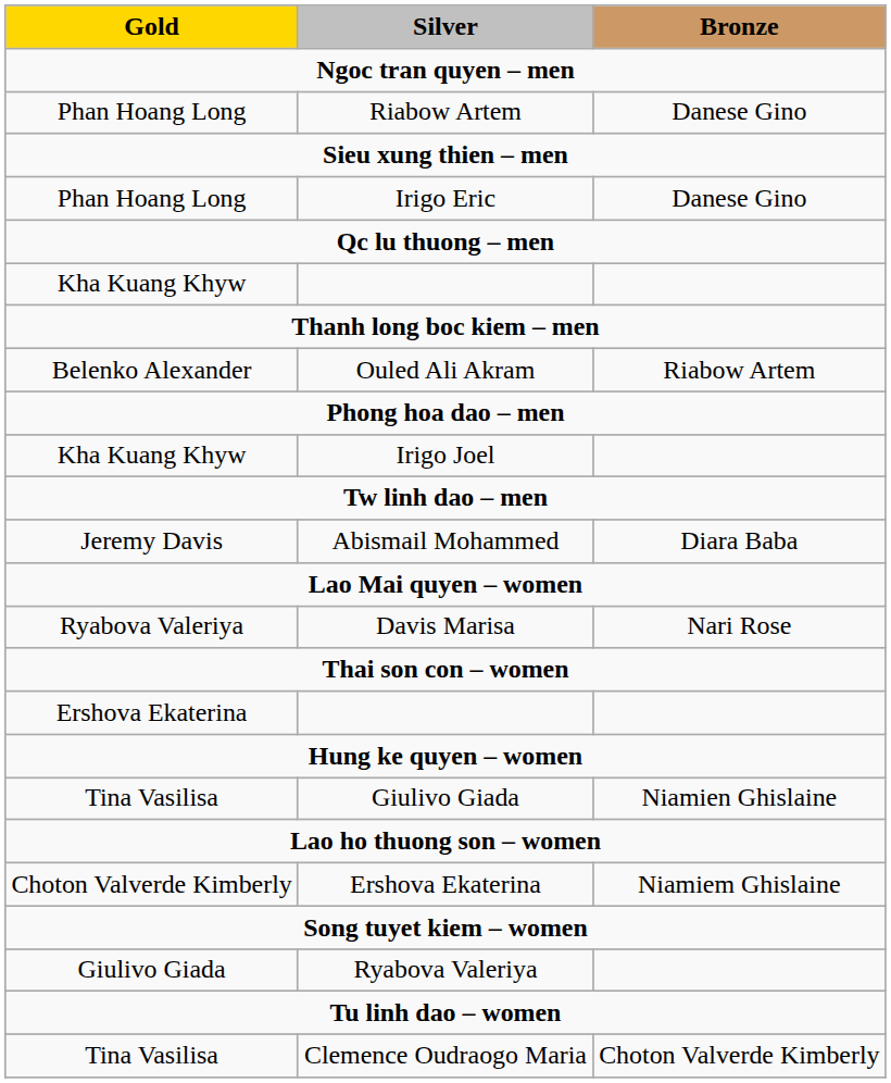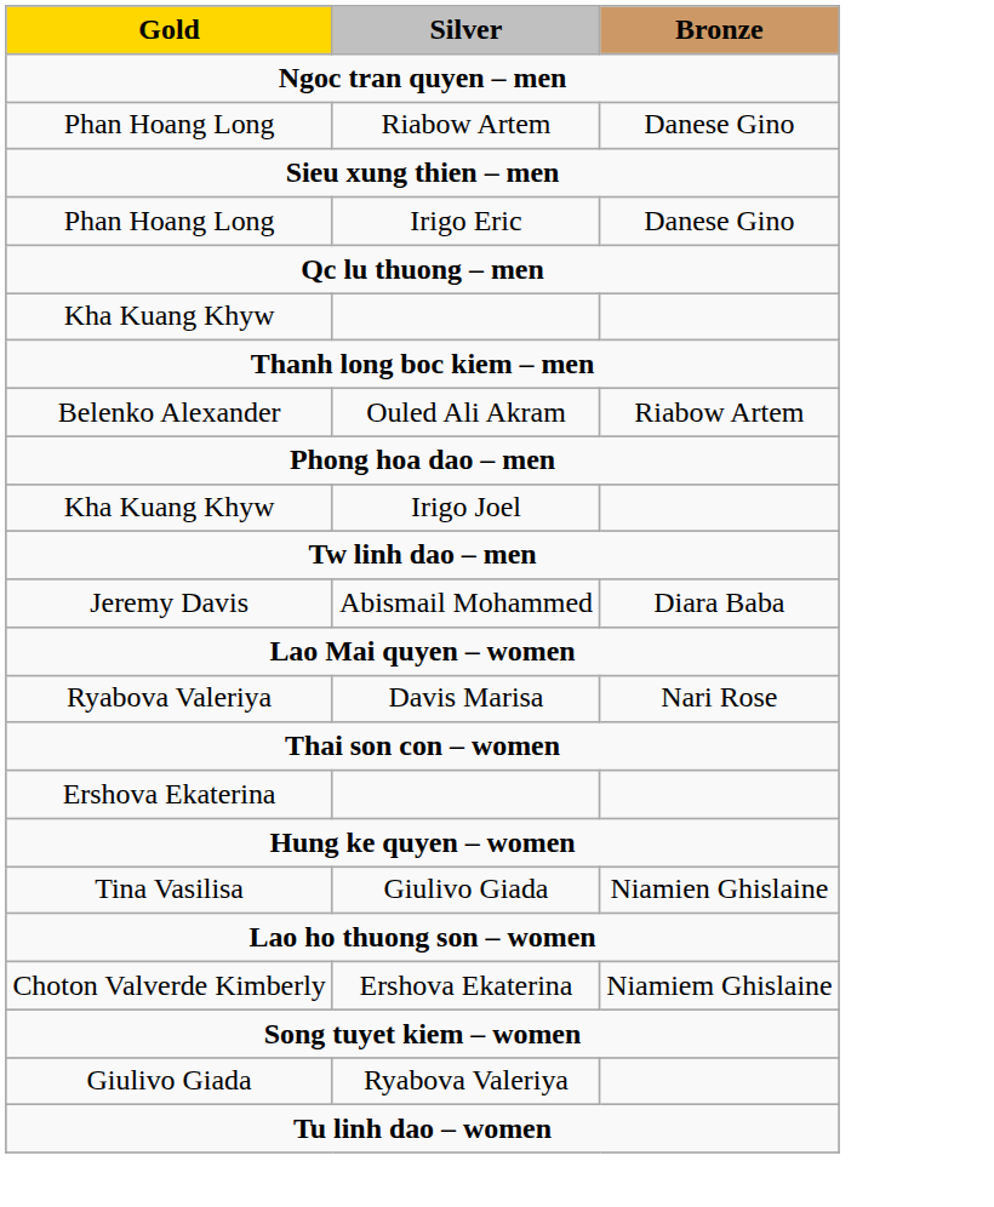- row: Tina Vasilisa | Clemence Oudraogo Maria | Choton Valverde Kimberly
